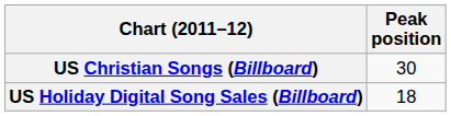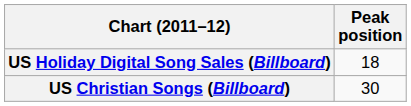rows swapped: US Christian Songs (Billboard) <-> US Holiday Digital Song Sales (Billboard)
